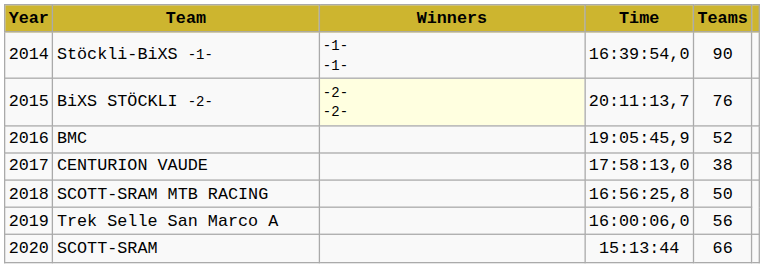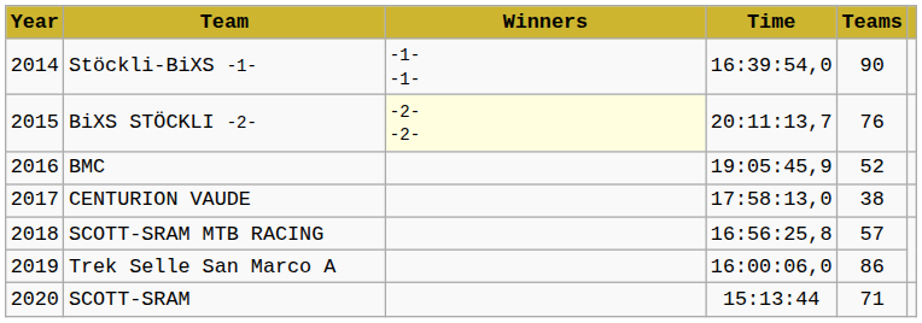SCOTT-SRAM MTB RACING | Teams: 50 -> 57
Trek Selle San Marco A | Teams: 56 -> 86
SCOTT-SRAM | Teams: 66 -> 71
